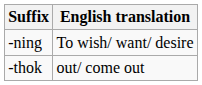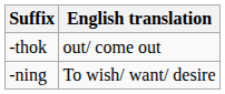rows swapped: -thok <-> -ning
